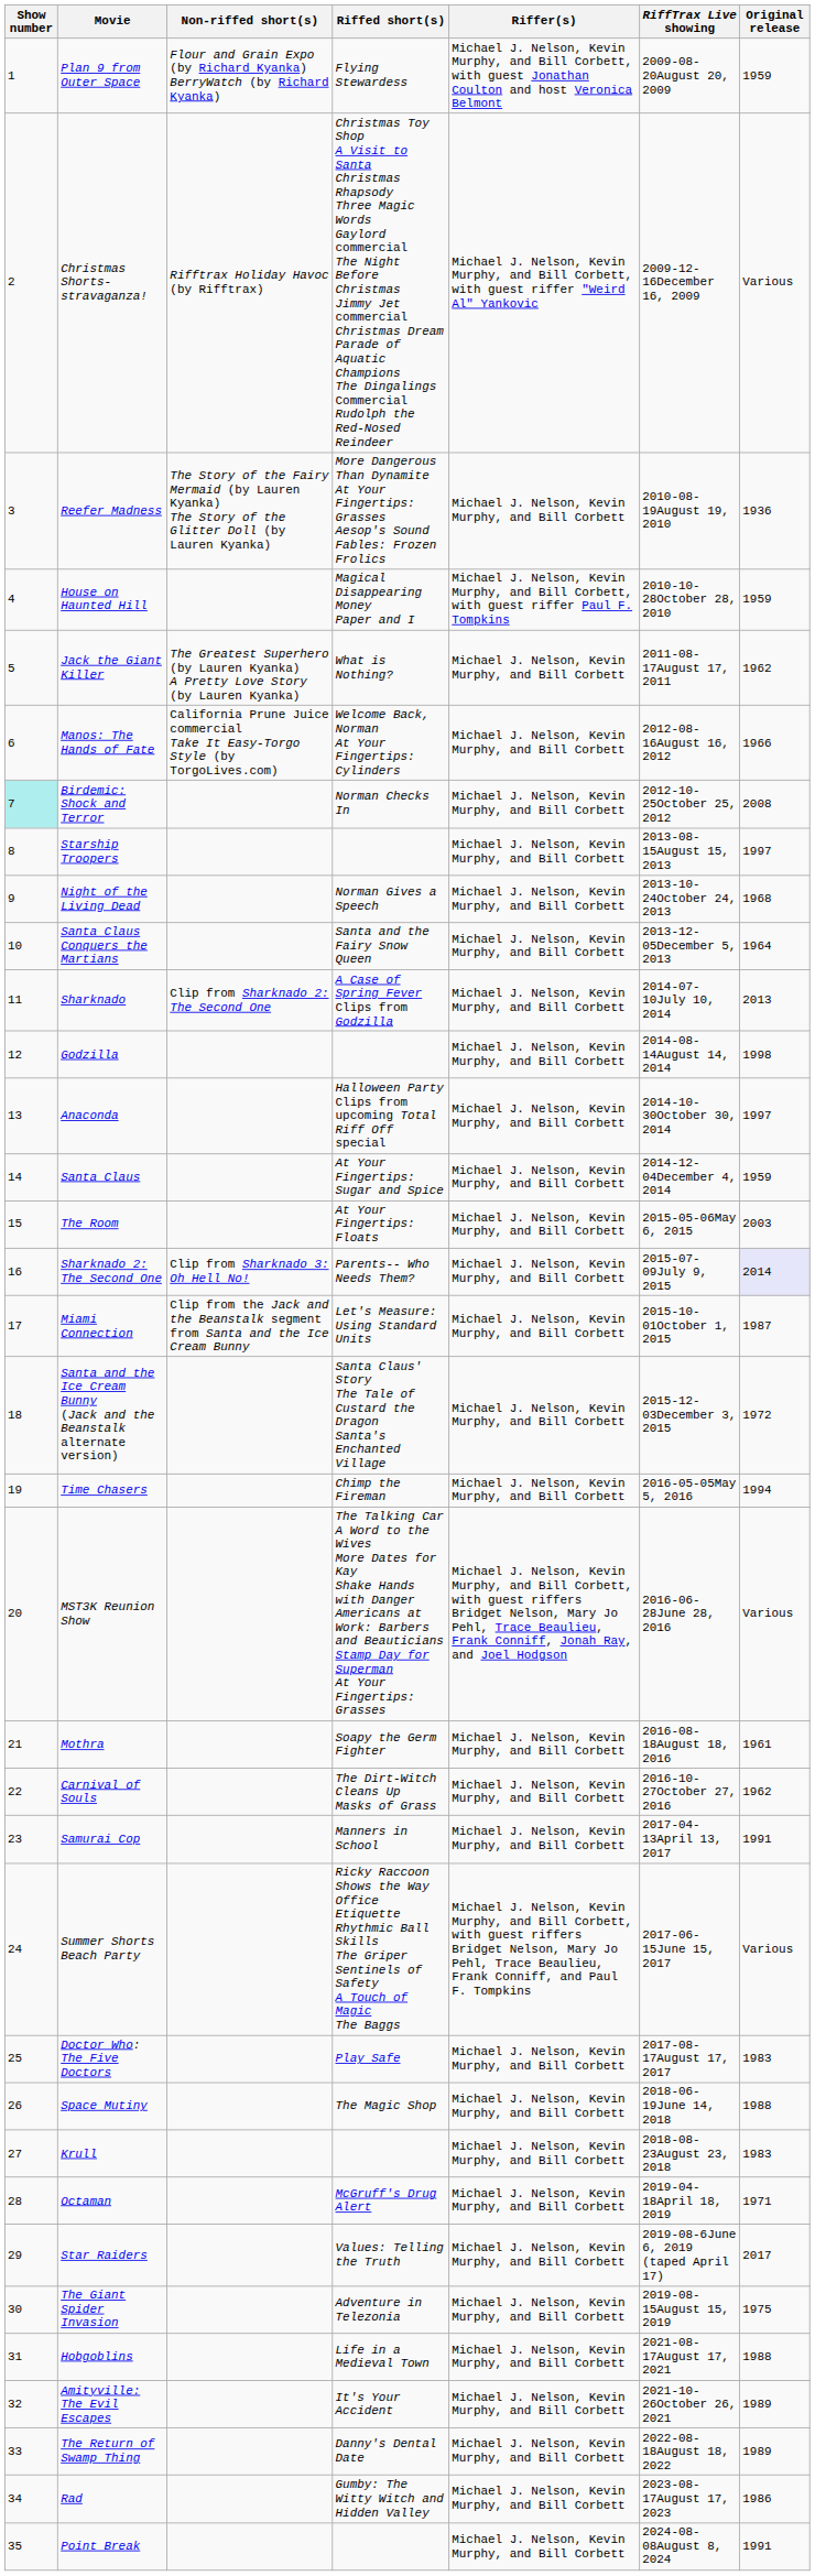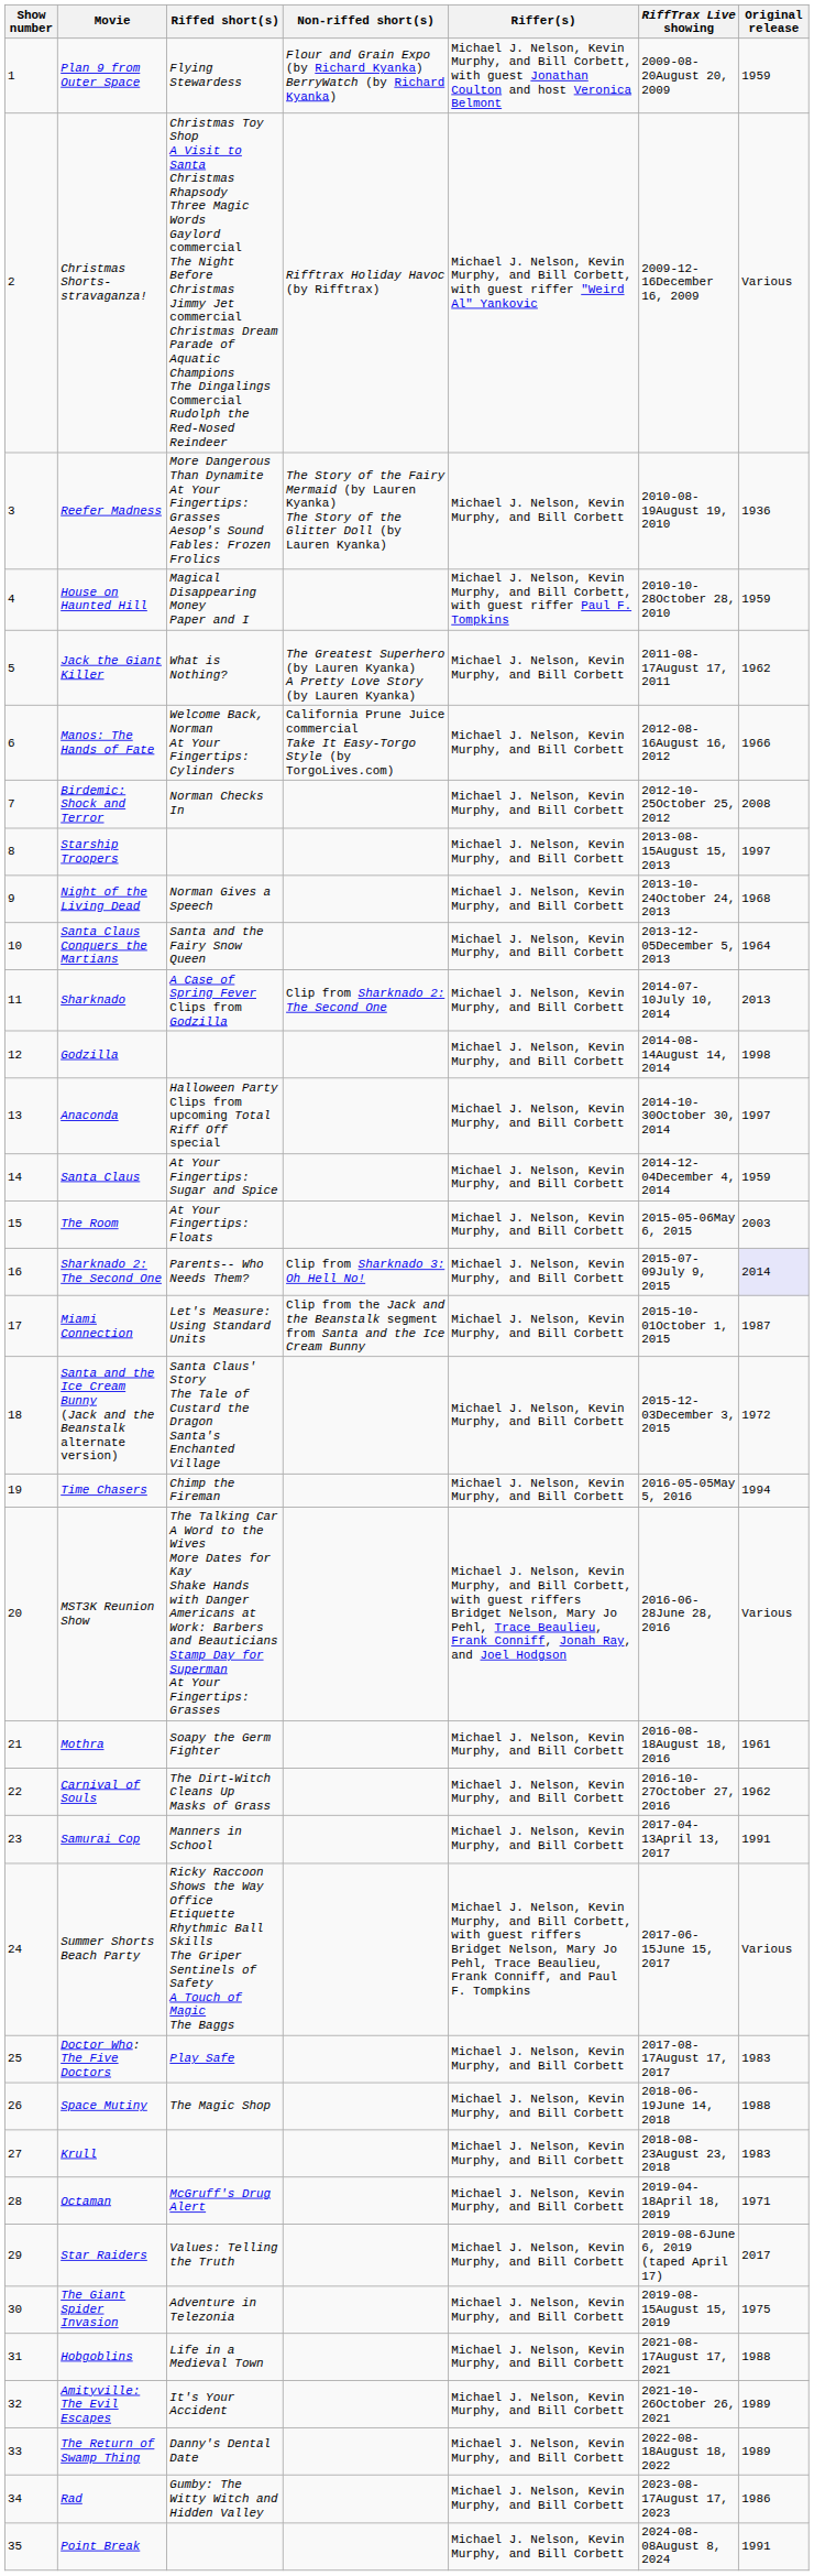columns swapped: Riffed short(s) <-> Non-riffed short(s)
Birdemic: Shock and Terror | Show number: paleturquoise background -> no background
